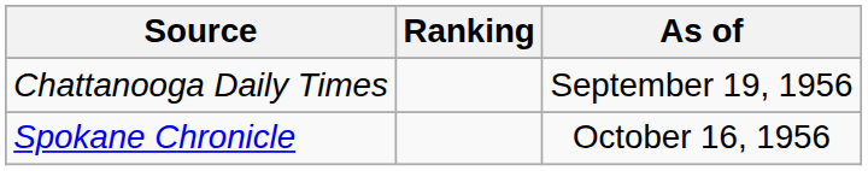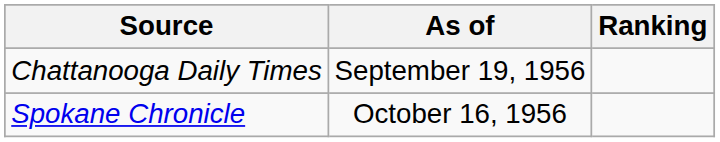columns swapped: Ranking <-> As of
